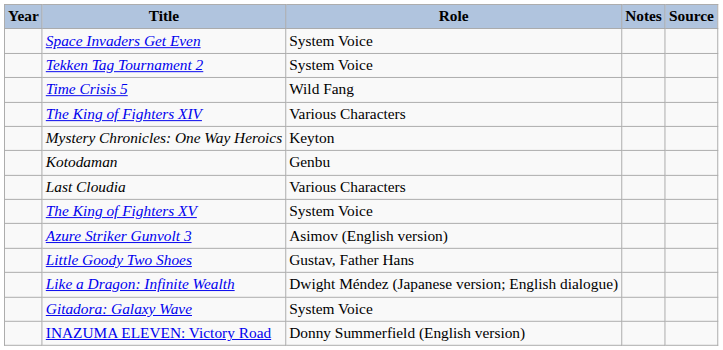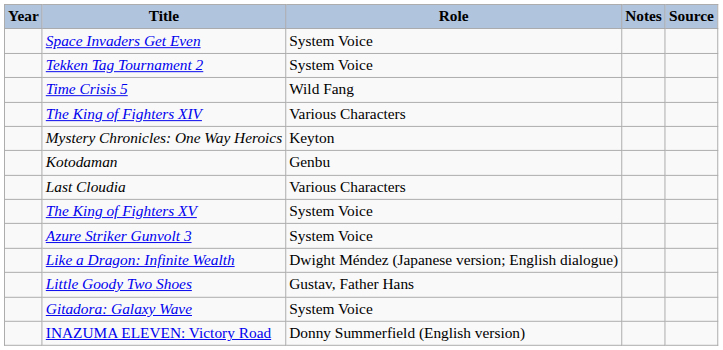Azure Striker Gunvolt 3 | Role: Asimov (English version) -> System Voice
rows swapped: Little Goody Two Shoes <-> Like a Dragon: Infinite Wealth
